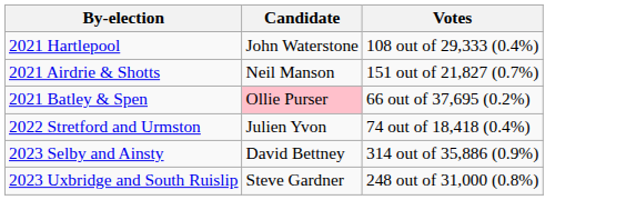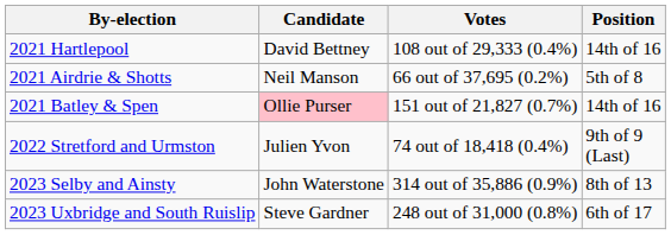+ column: Position | 14th of 16 | 5th of 8 | 14th of 16 | 9th of 9 (Last) | 8th of 13 | 6th of 17
2021 Hartlepool | Candidate: John Waterstone -> David Bettney
2021 Airdrie & Shotts | Votes: 151 out of 21,827 (0.7%) -> 66 out of 37,695 (0.2%)
2021 Batley & Spen | Votes: 66 out of 37,695 (0.2%) -> 151 out of 21,827 (0.7%)
2023 Selby and Ainsty | Candidate: David Bettney -> John Waterstone
